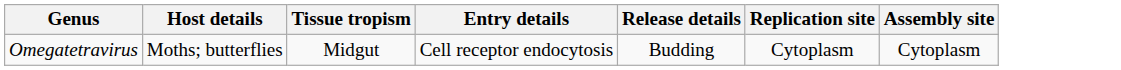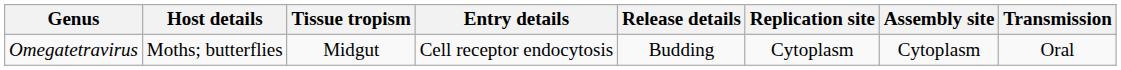+ column: Transmission | Oral
